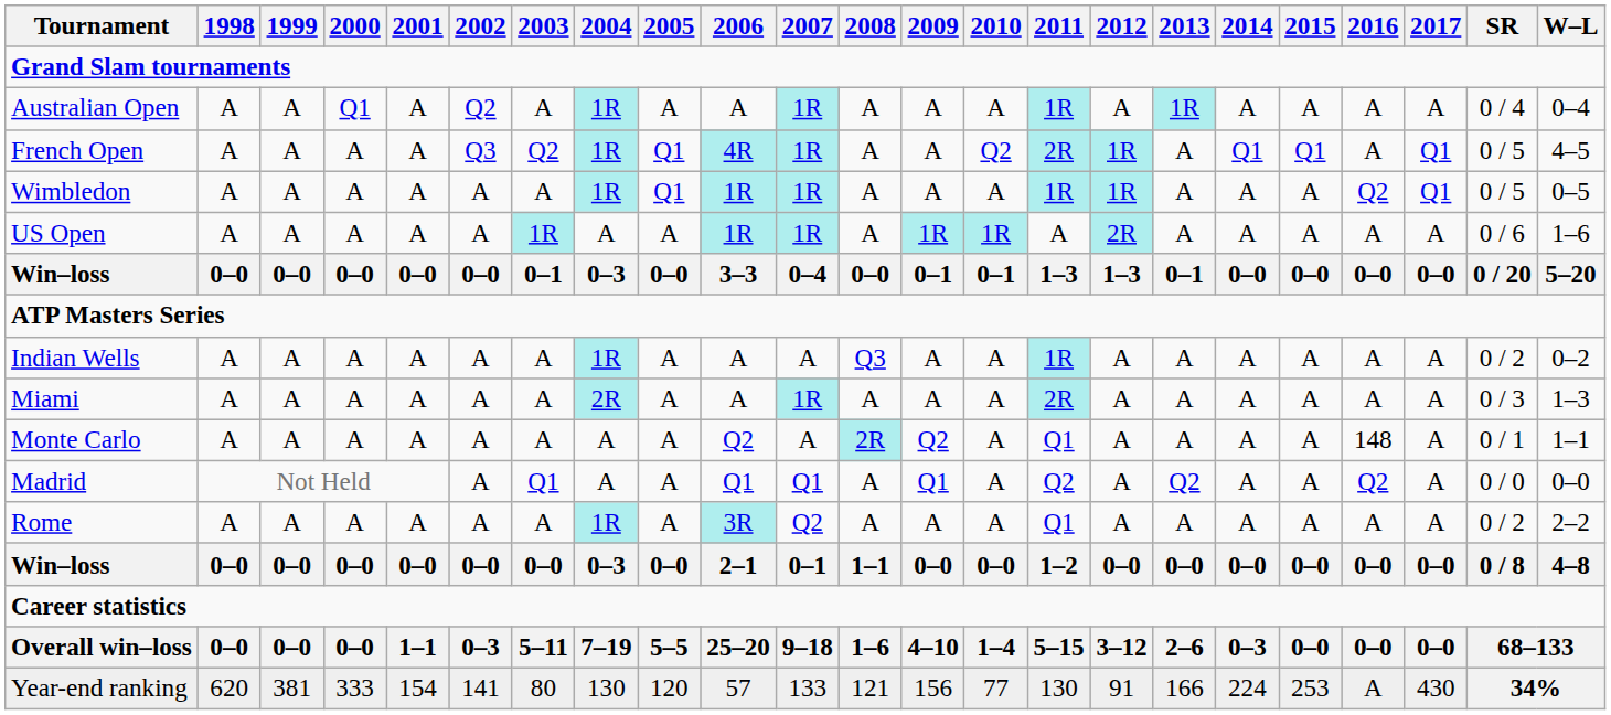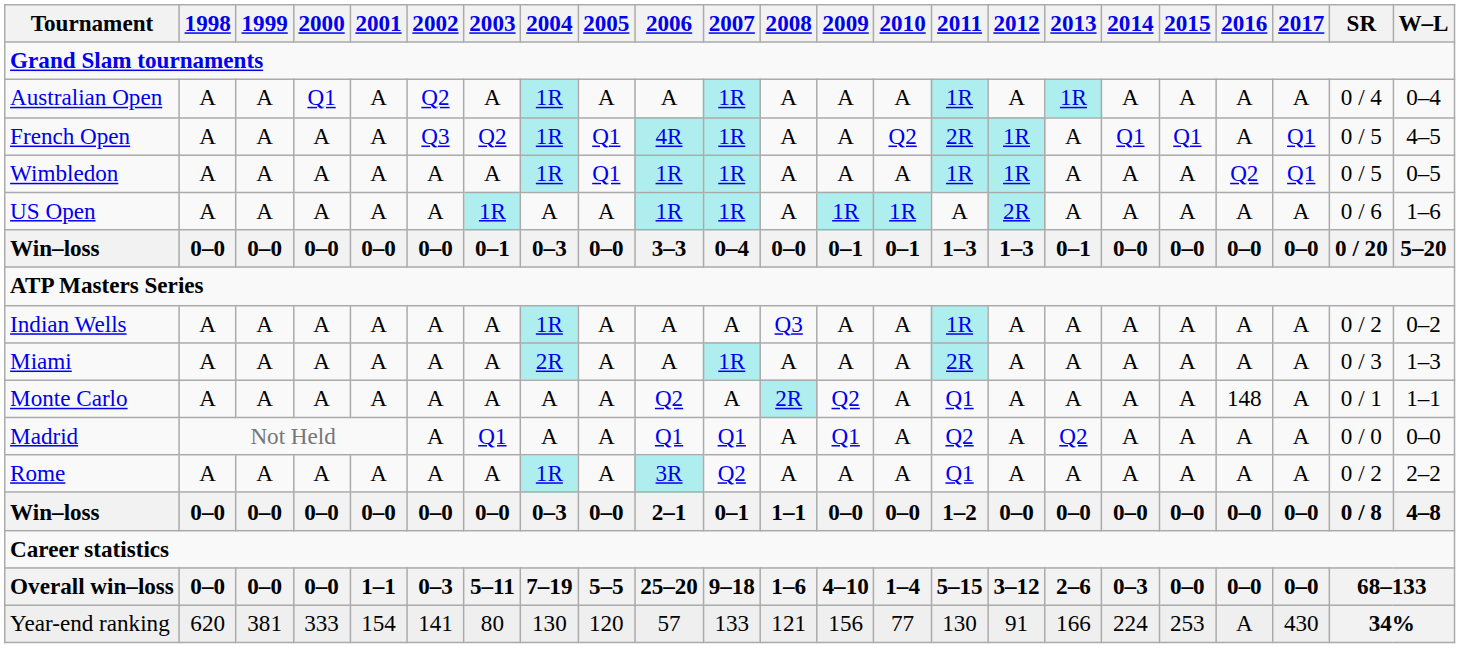Madrid | 2016: Q2 -> A
